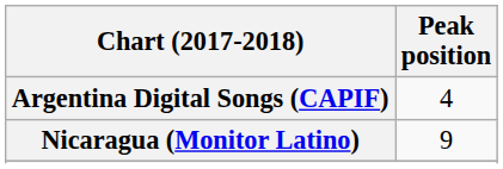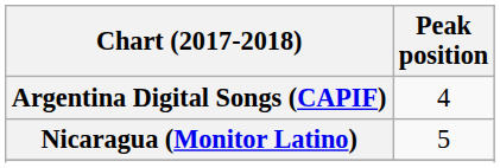Nicaragua (Monitor Latino) | Peak position: 9 -> 5
